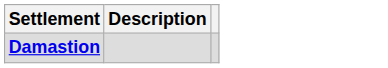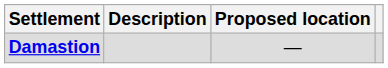+ column: Proposed location | —
